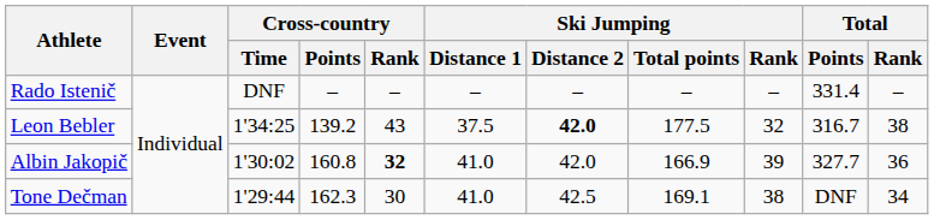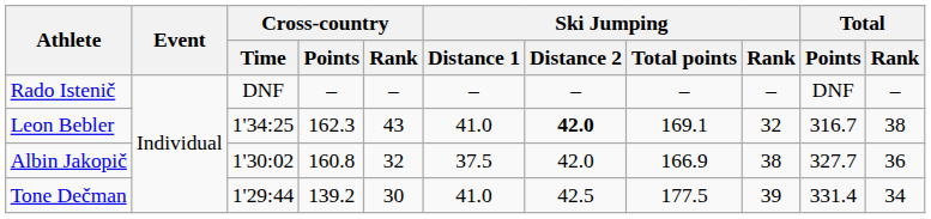Rado Istenič | Total / Points: 331.4 -> DNF
Leon Bebler | Cross-country / Points: 139.2 -> 162.3
Leon Bebler | Ski Jumping / Distance 1: 37.5 -> 41.0
Leon Bebler | Ski Jumping / Total points: 177.5 -> 169.1
Albin Jakopič | Cross-country / Rank: bold -> normal
Albin Jakopič | Ski Jumping / Distance 1: 41.0 -> 37.5
Albin Jakopič | Ski Jumping / Rank: 39 -> 38
Tone Dečman | Cross-country / Points: 162.3 -> 139.2
Tone Dečman | Ski Jumping / Total points: 169.1 -> 177.5
Tone Dečman | Ski Jumping / Rank: 38 -> 39
Tone Dečman | Total / Points: DNF -> 331.4
